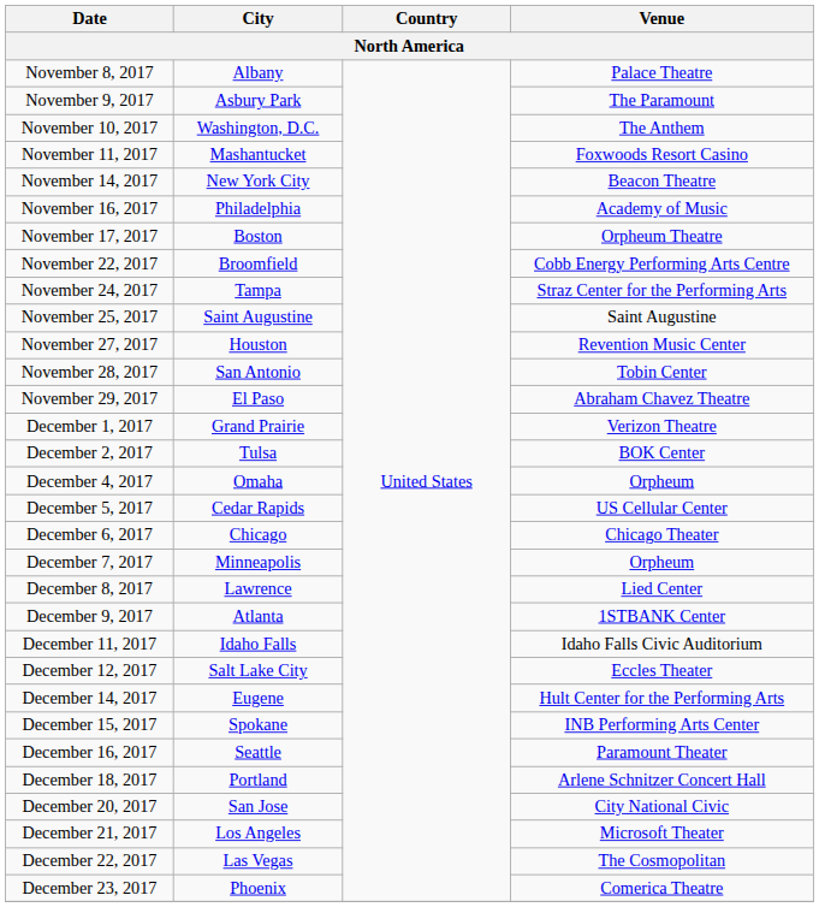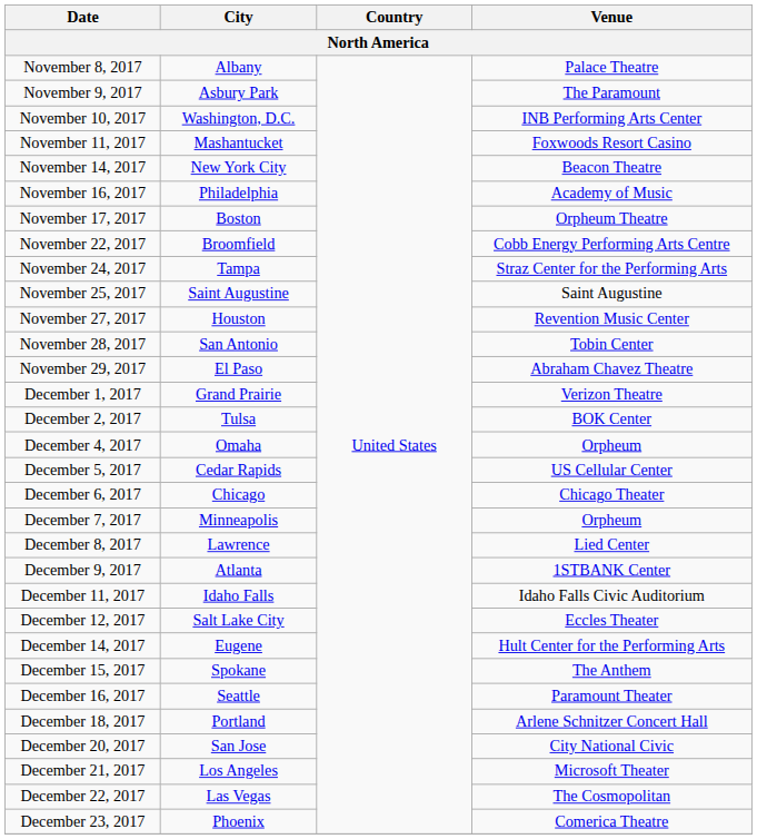November 10, 2017 | Venue: The Anthem -> INB Performing Arts Center
December 15, 2017 | Venue: INB Performing Arts Center -> The Anthem
